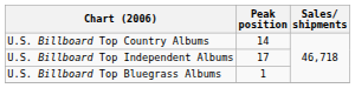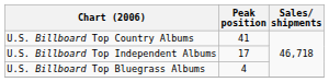U.S. Billboard Top Country Albums | Peak position: 14 -> 41
U.S. Billboard Top Bluegrass Albums | Peak position: 1 -> 4
